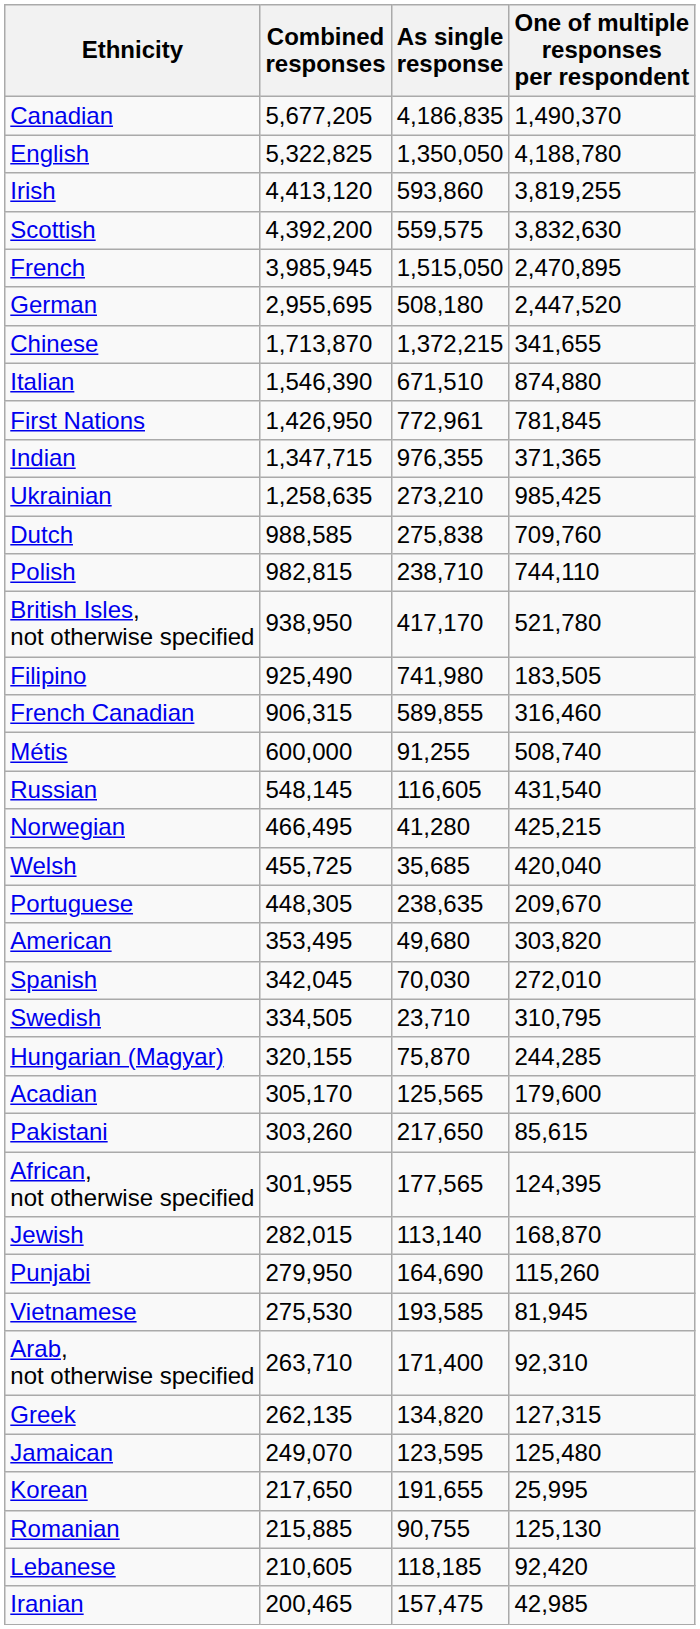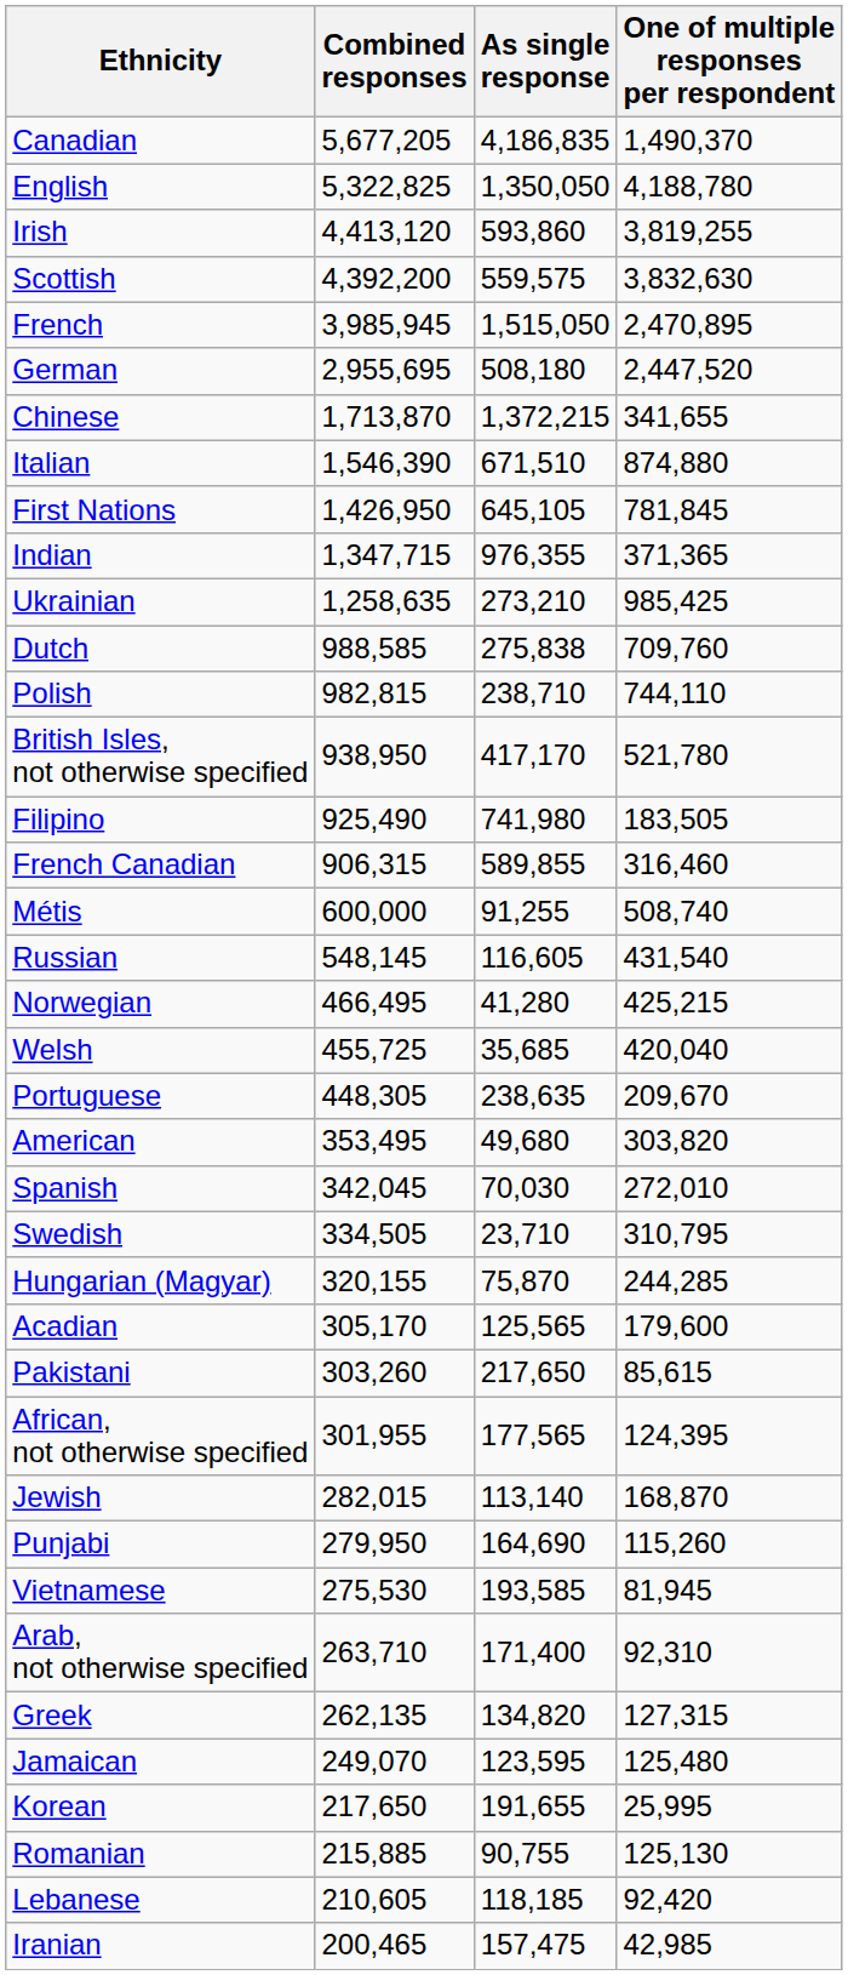First Nations | As single response: 772,961 -> 645,105
